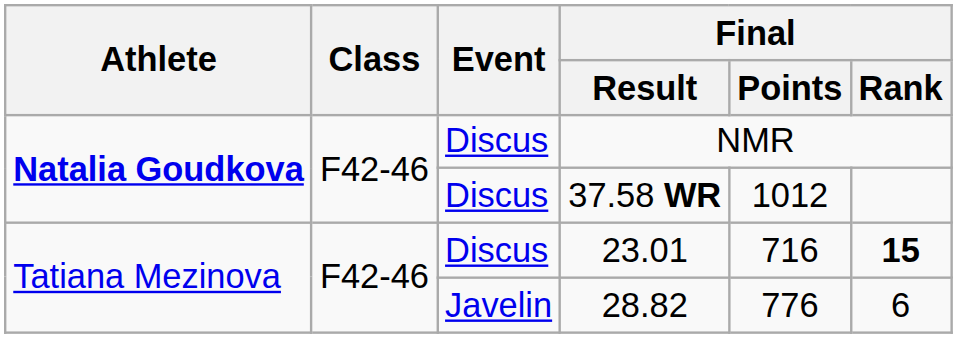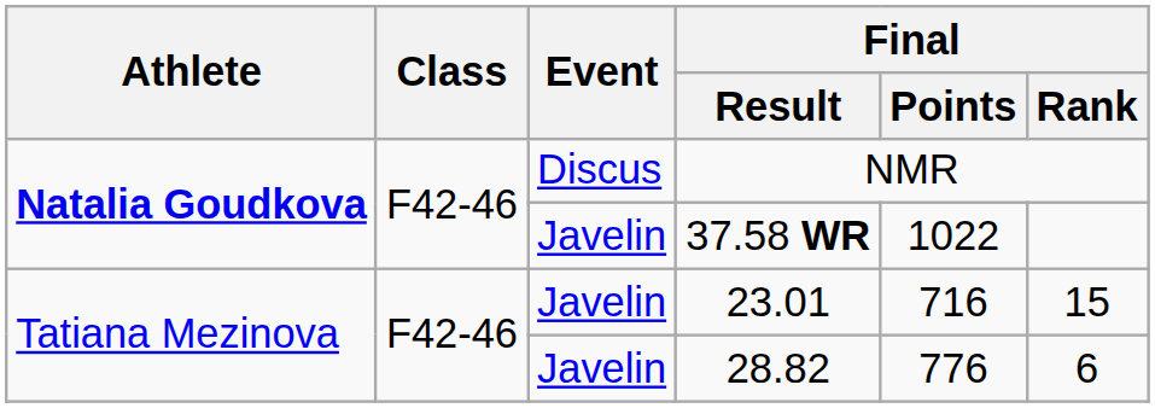37.58 WR | Event: Discus -> Javelin
37.58 WR | Final / Points: 1012 -> 1022
23.01 | Event: Discus -> Javelin
23.01 | Final / Rank: bold -> normal
